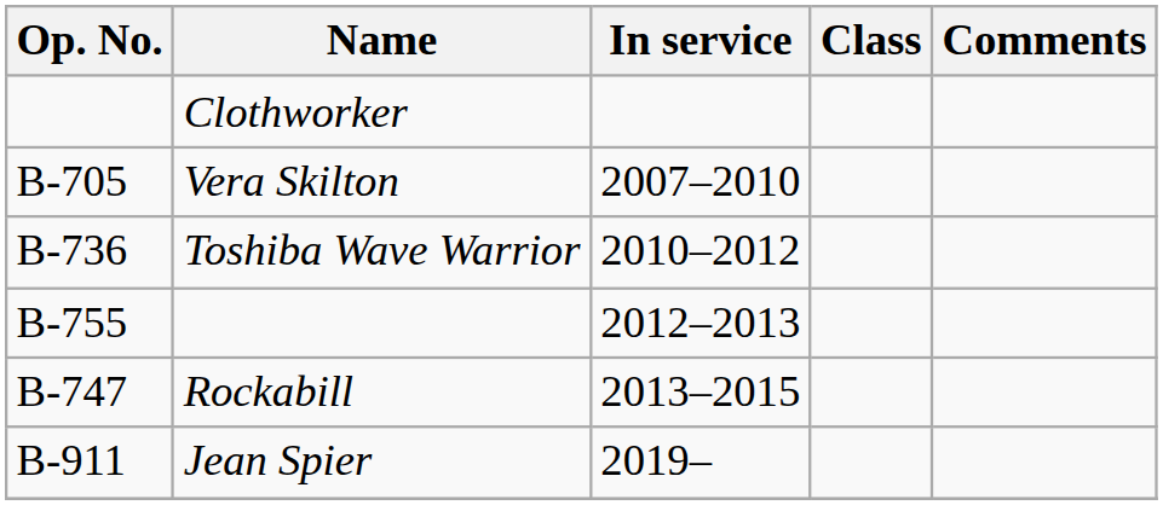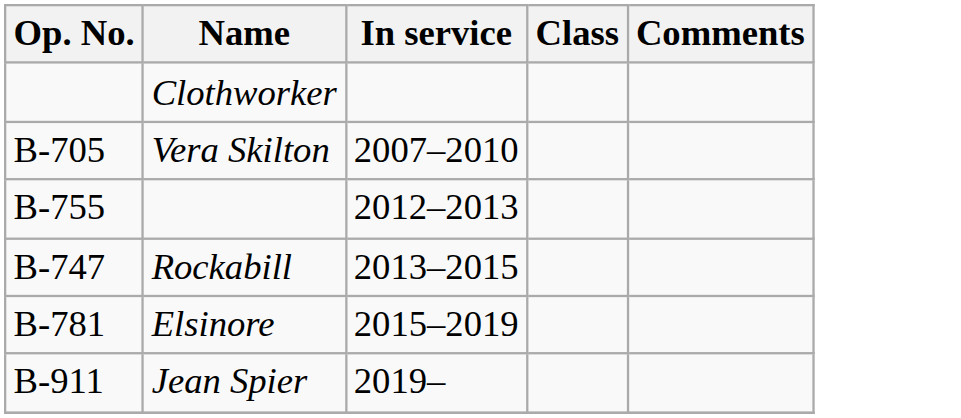- row: B-736 | Toshiba Wave Warrior | 2010–2012
+ row: B-781 | Elsinore | 2015–2019
